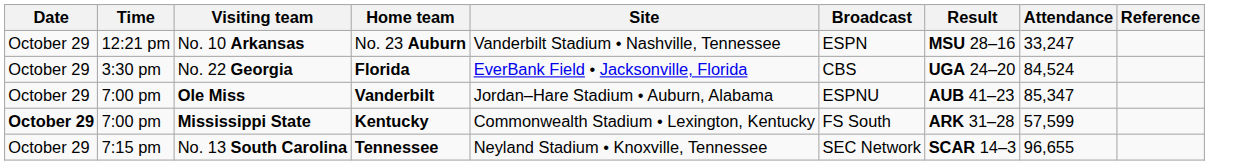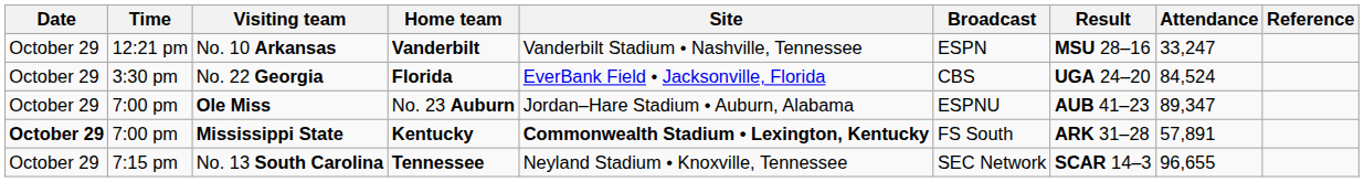No. 10 Arkansas | Home team: No. 23 Auburn -> Vanderbilt
Ole Miss | Home team: Vanderbilt -> No. 23 Auburn
Ole Miss | Attendance: 85,347 -> 89,347
Mississippi State | Site: normal -> bold
Mississippi State | Attendance: 57,599 -> 57,891
